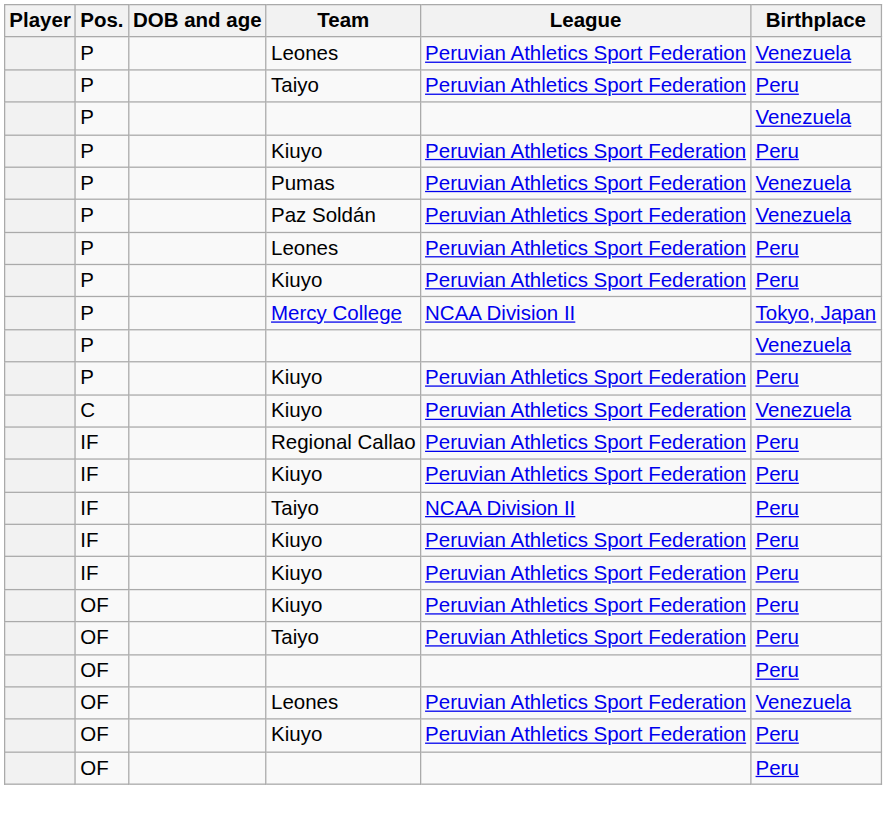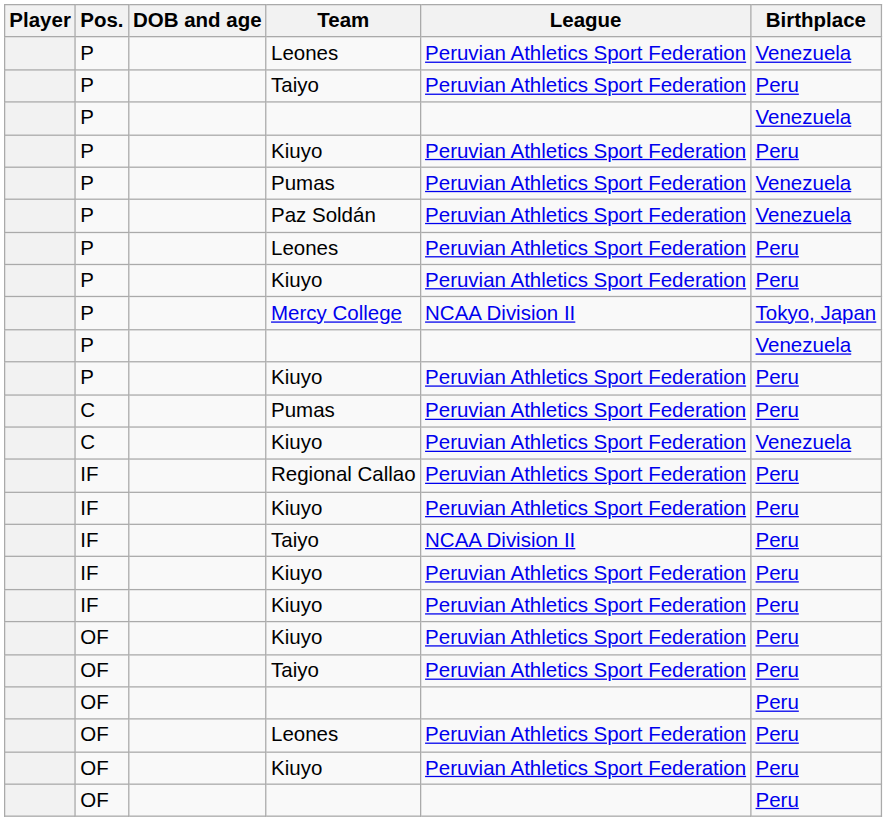+ row: C | Pumas | Peruvian Athletics Sport Federation | Peru
OF / Leones | Birthplace: Venezuela -> Peru
